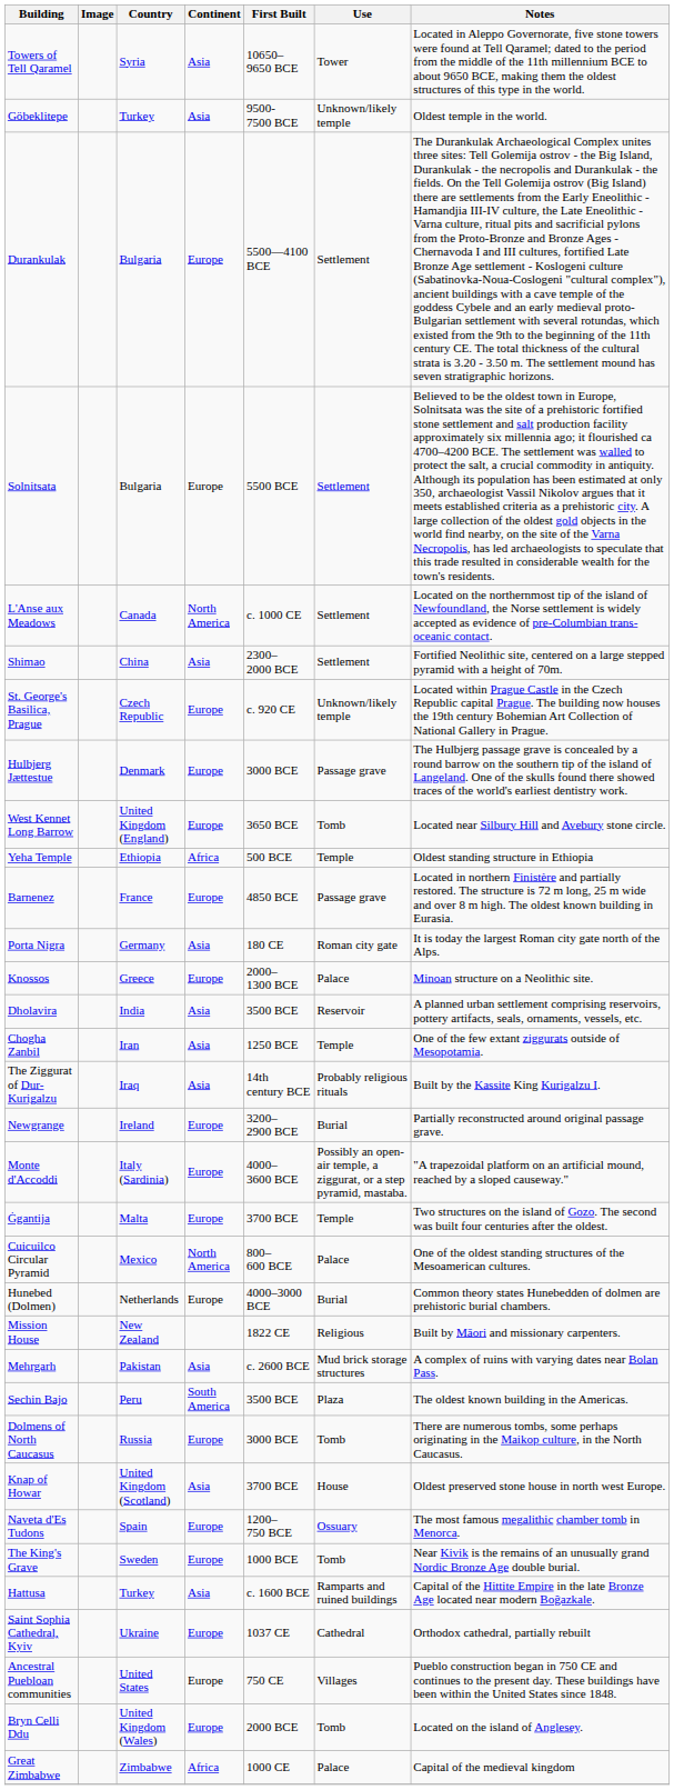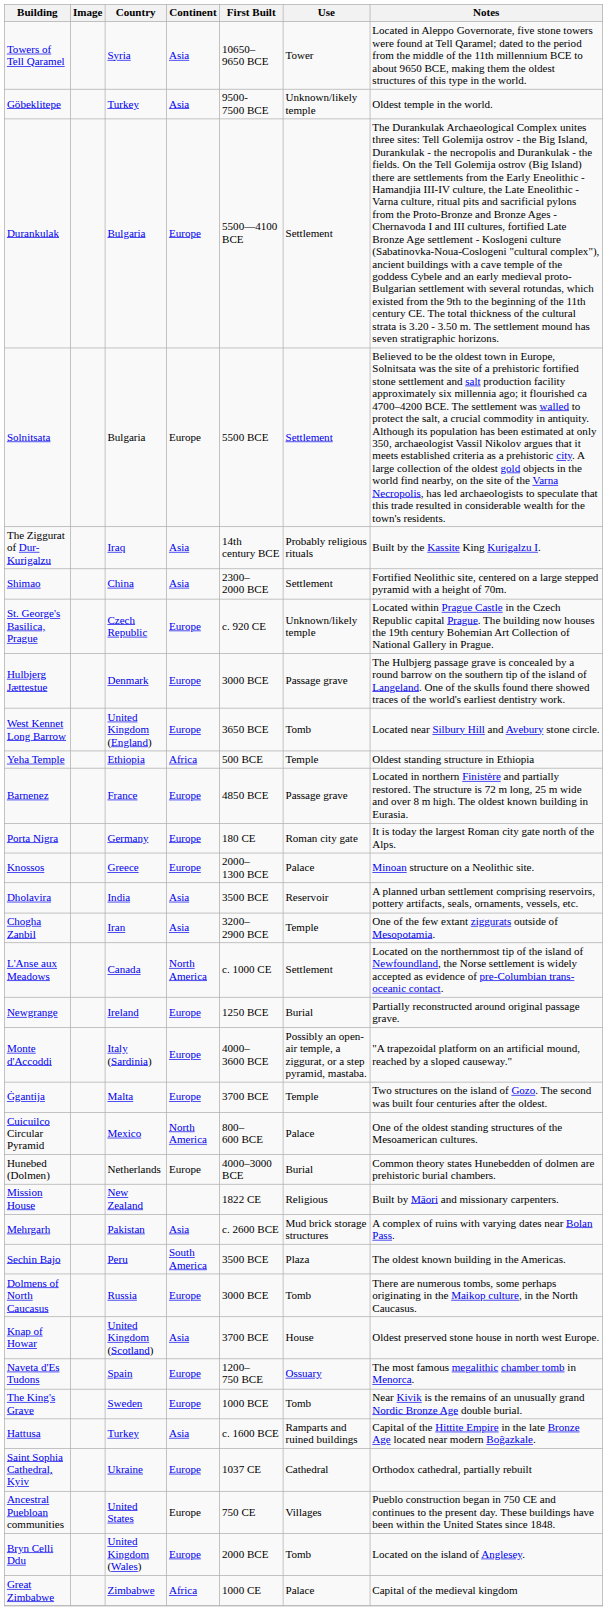rows swapped: L'Anse aux Meadows <-> The Ziggurat of Dur-Kurigalzu
Porta Nigra | Continent: Asia -> Europe
Chogha Zanbil | First Built: 1250 BCE -> 3200–2900 BCE
Newgrange | First Built: 3200–2900 BCE -> 1250 BCE
